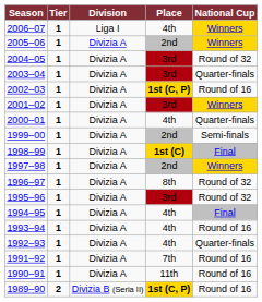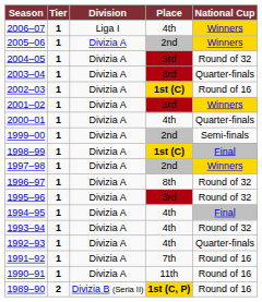2002–03 | Place: 1st (C, P) -> 1st (C)
1993–94 | National Cup: Round of 16 -> Round of 32
